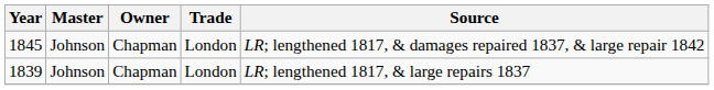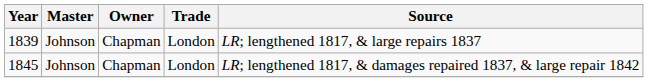rows swapped: 1839 <-> 1845
